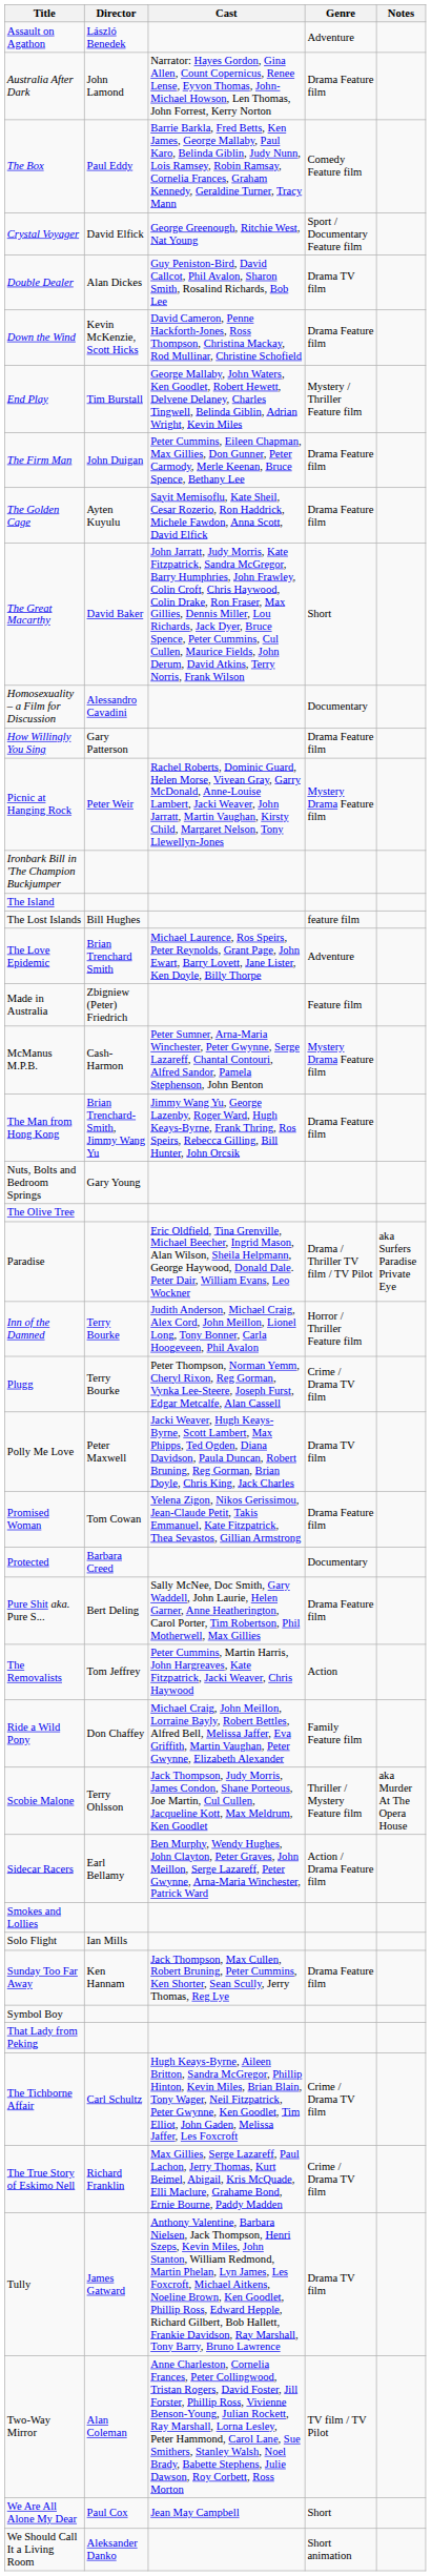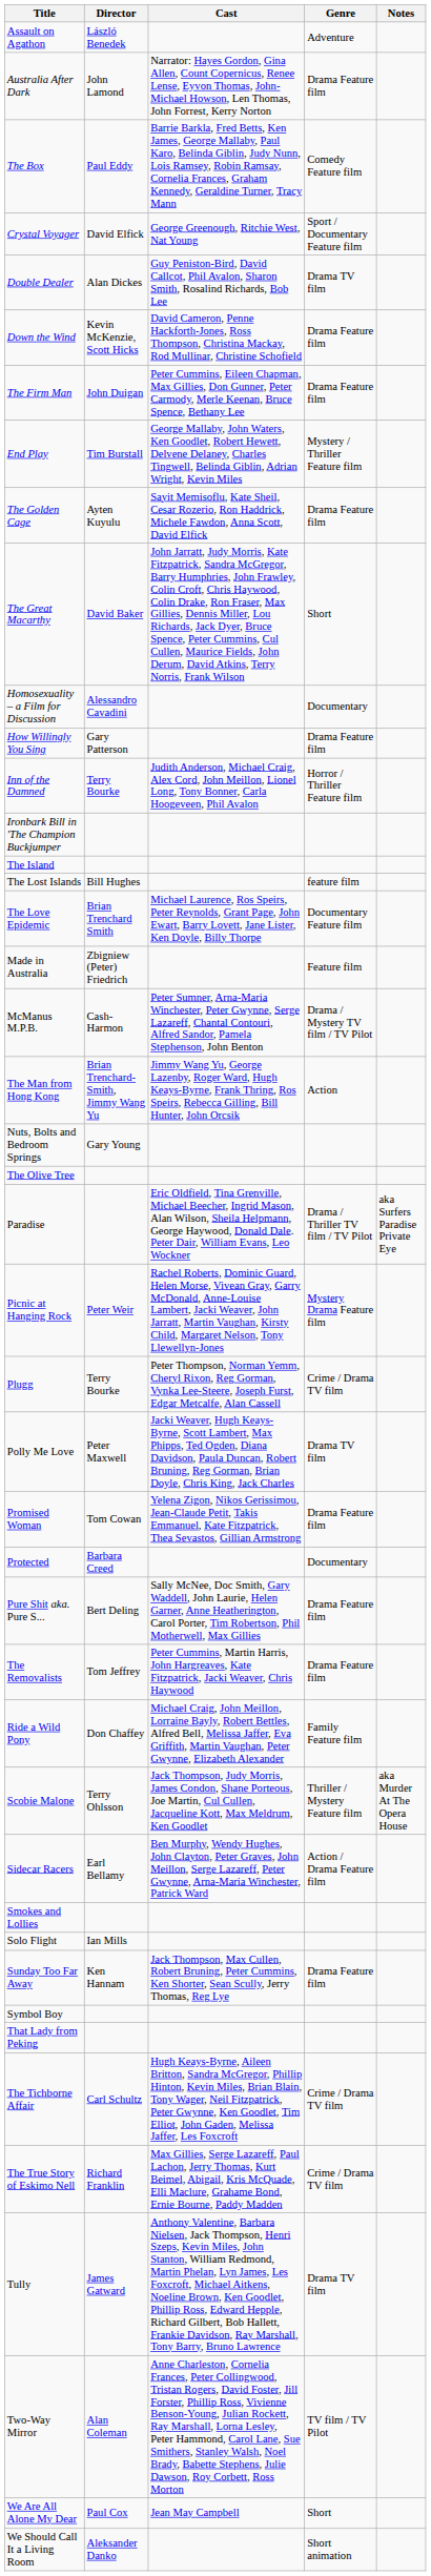rows swapped: End Play <-> The Firm Man
rows swapped: Inn of the Damned <-> Picnic at Hanging Rock
The Love Epidemic | Genre: Adventure -> Documentary Feature film
McManus M.P.B. | Genre: Mystery Drama Feature film -> Drama / Mystery TV film / TV Pilot
The Man from Hong Kong | Genre: Drama Feature film -> Action
The Removalists | Genre: Action -> Drama Feature film
